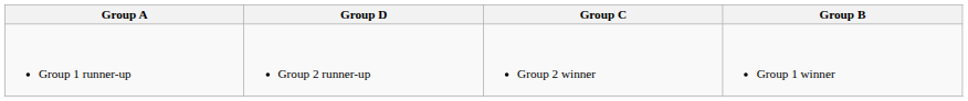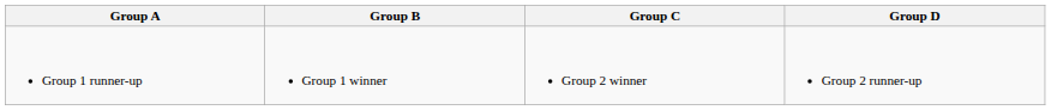columns swapped: Group B <-> Group D
